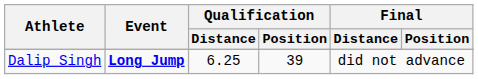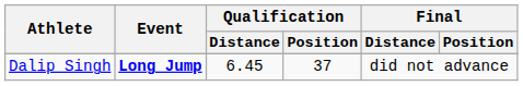Dalip Singh | Qualification / Distance: 6.25 -> 6.45
Dalip Singh | Qualification / Position: 39 -> 37
